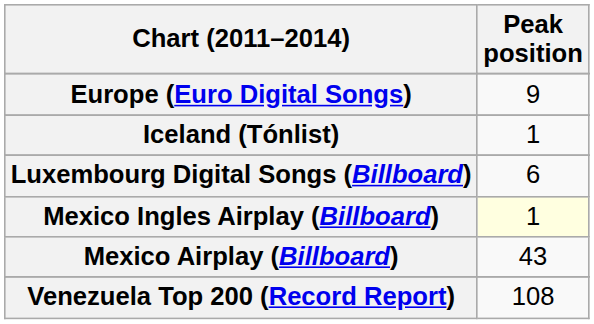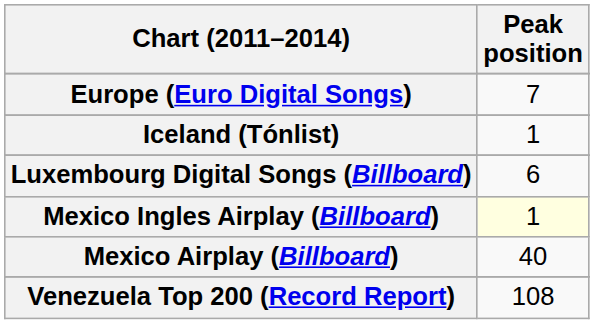Europe (Euro Digital Songs) | Peak position: 9 -> 7
Mexico Airplay (Billboard) | Peak position: 43 -> 40
